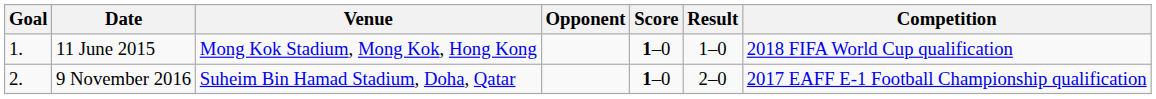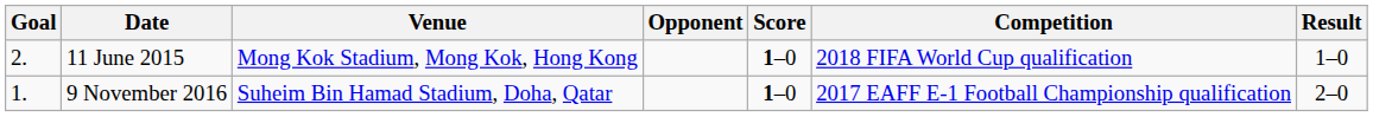columns swapped: Result <-> Competition
11 June 2015 | Goal: 1. -> 2.
9 November 2016 | Goal: 2. -> 1.
